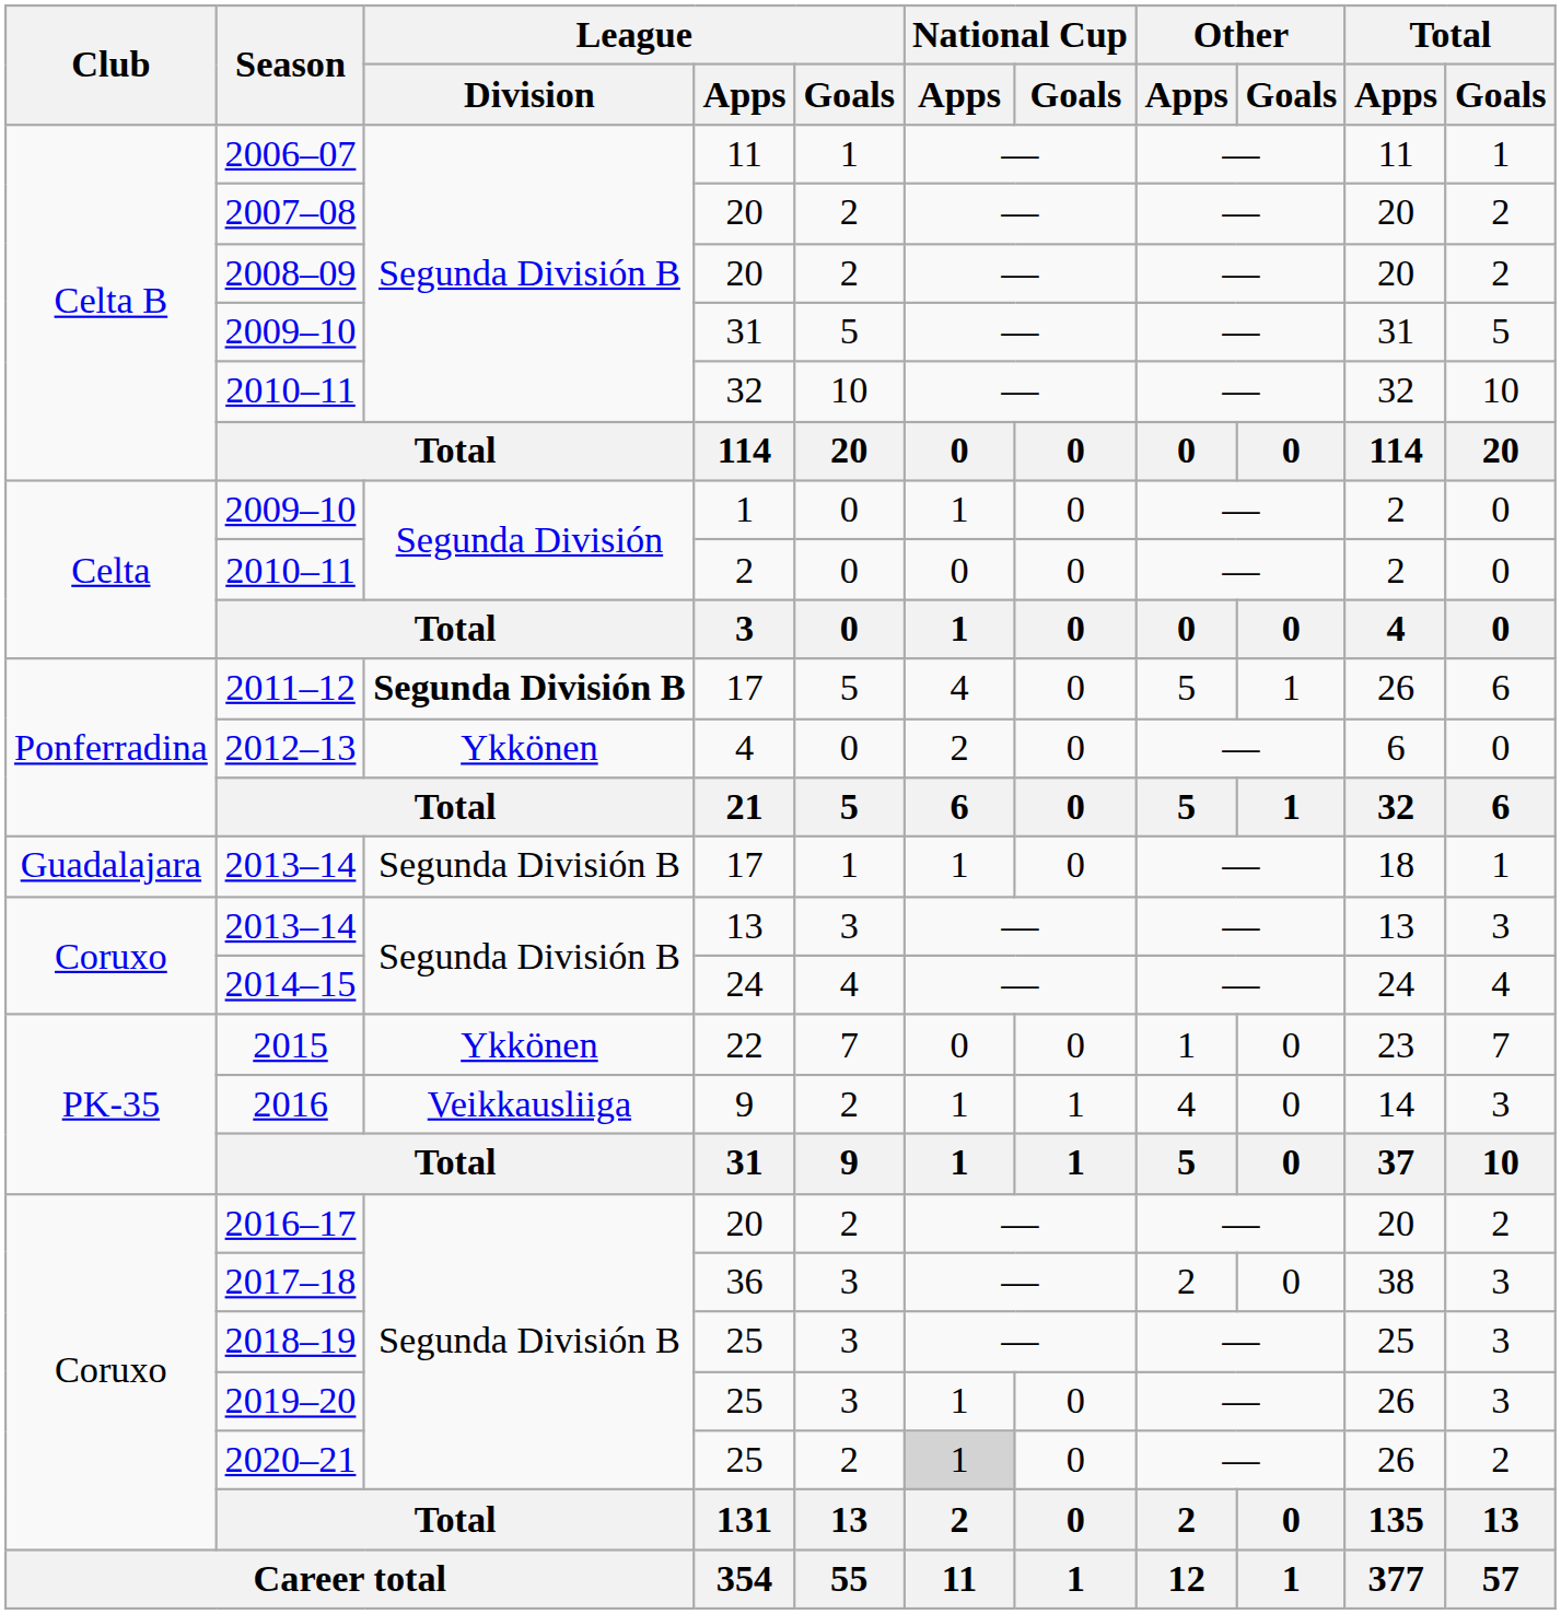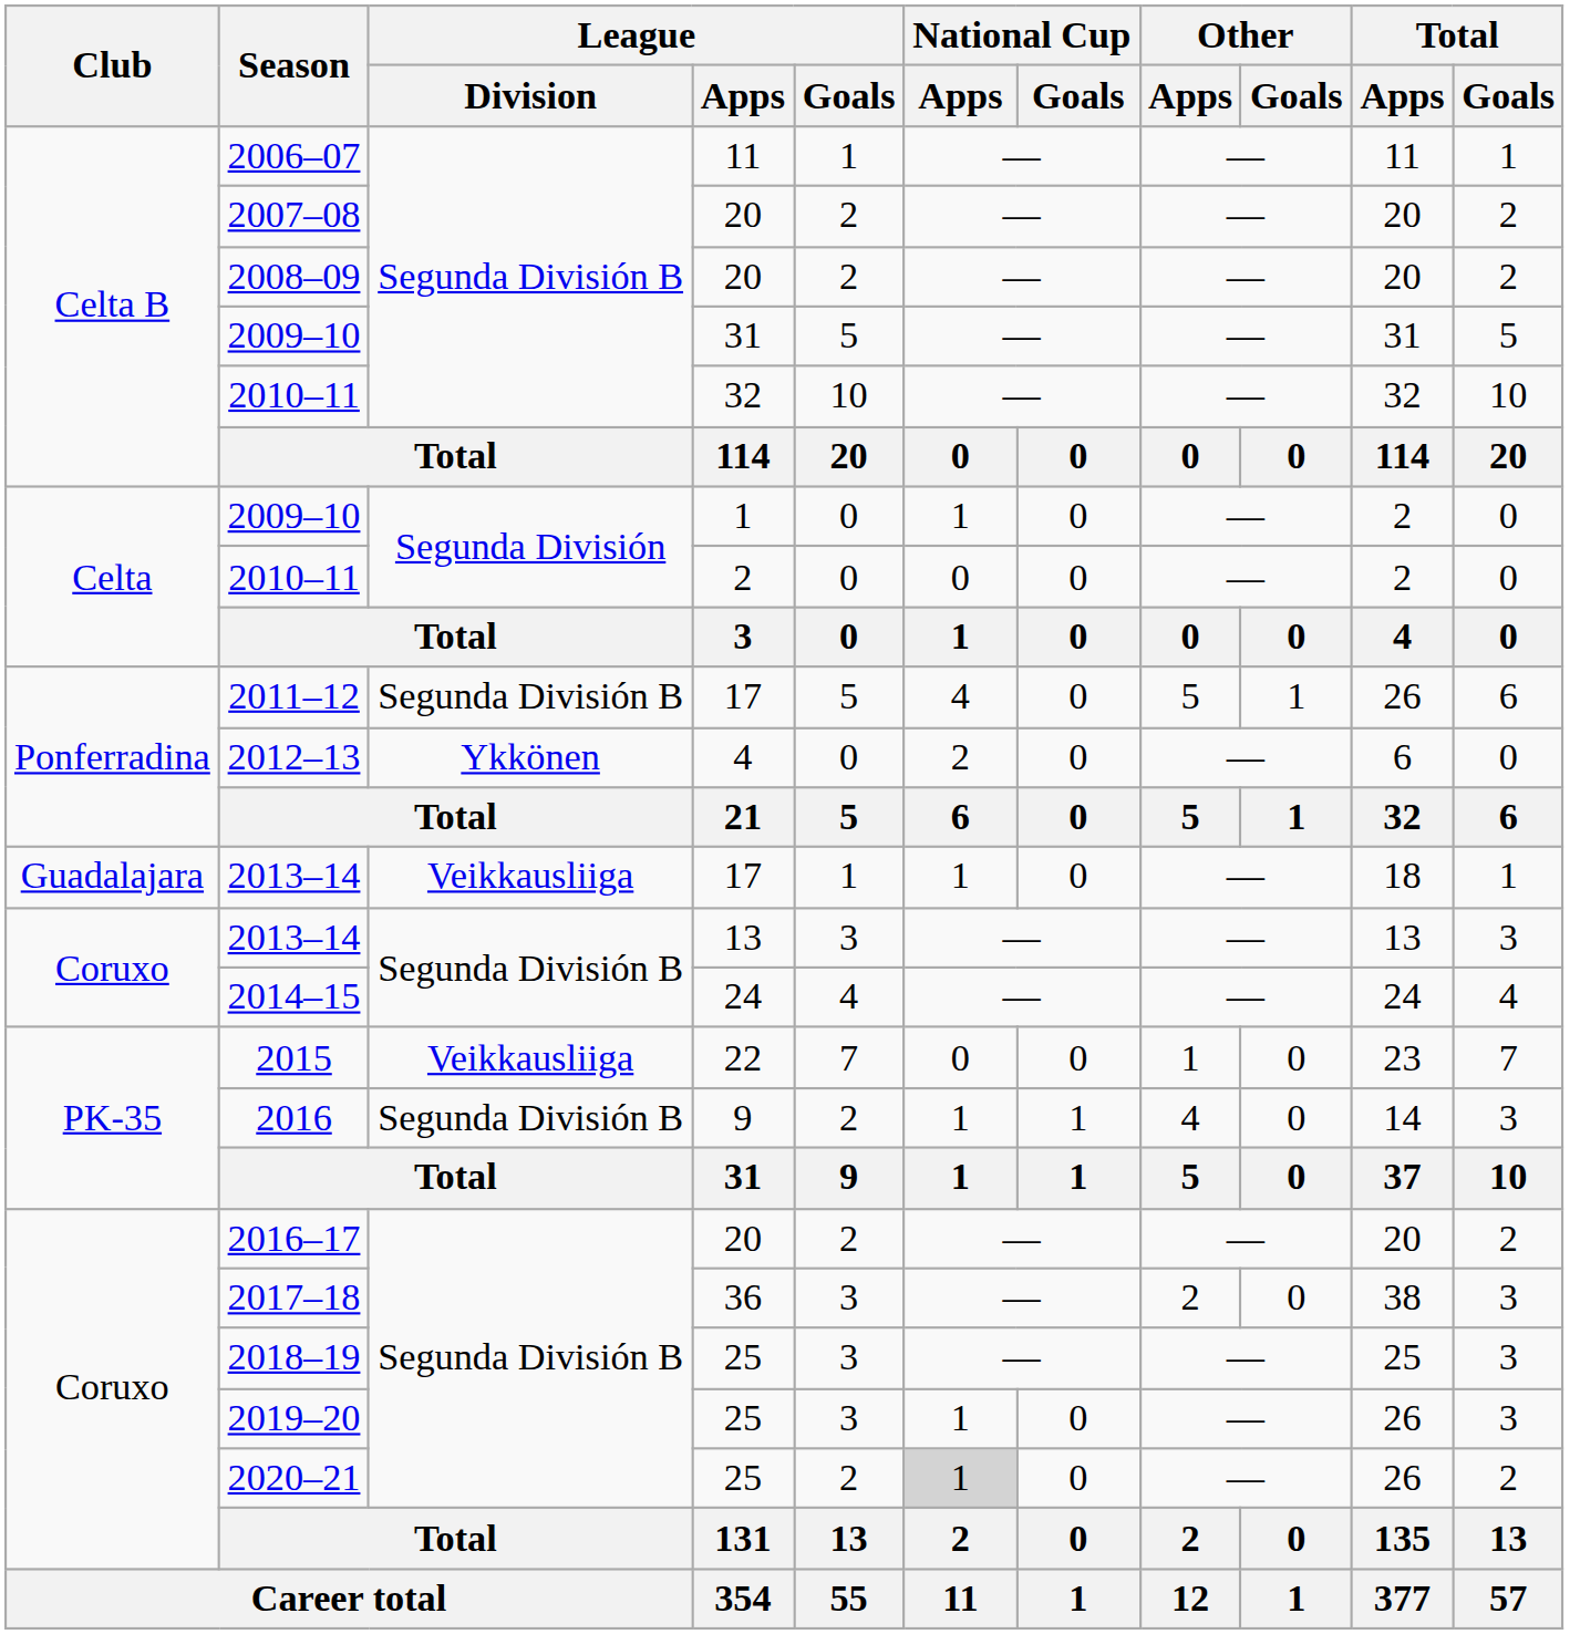2011–12 | League / Division: bold -> normal
2013–14 / 17 | League / Division: Segunda División B -> Veikkausliiga
2015 | League / Division: Ykkönen -> Veikkausliiga
2016 | League / Division: Veikkausliiga -> Segunda División B
